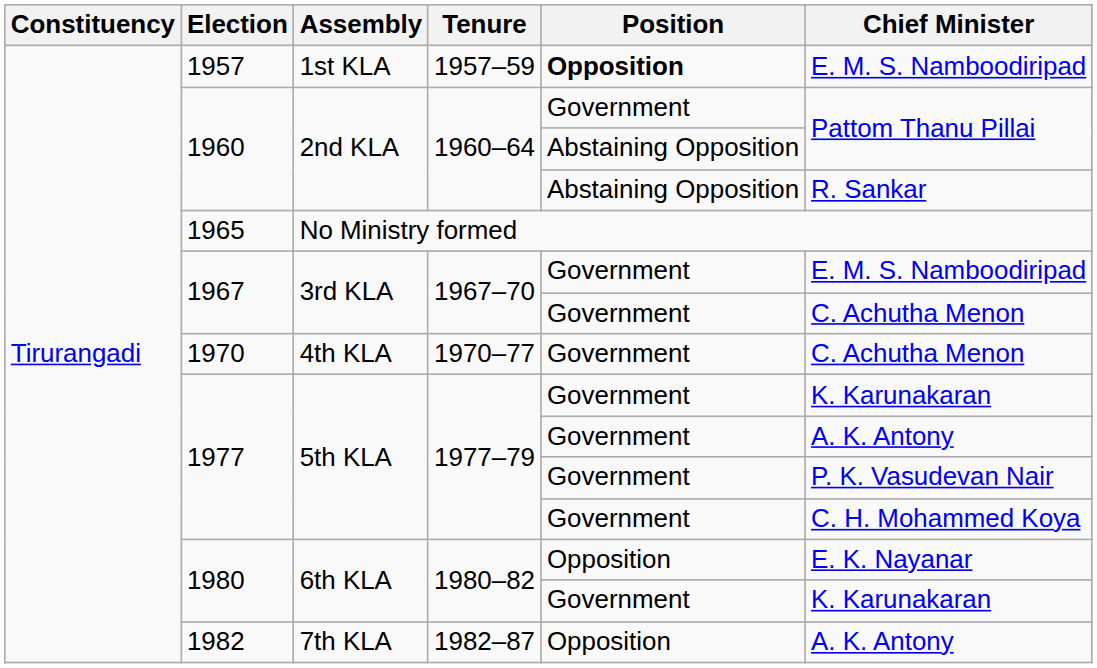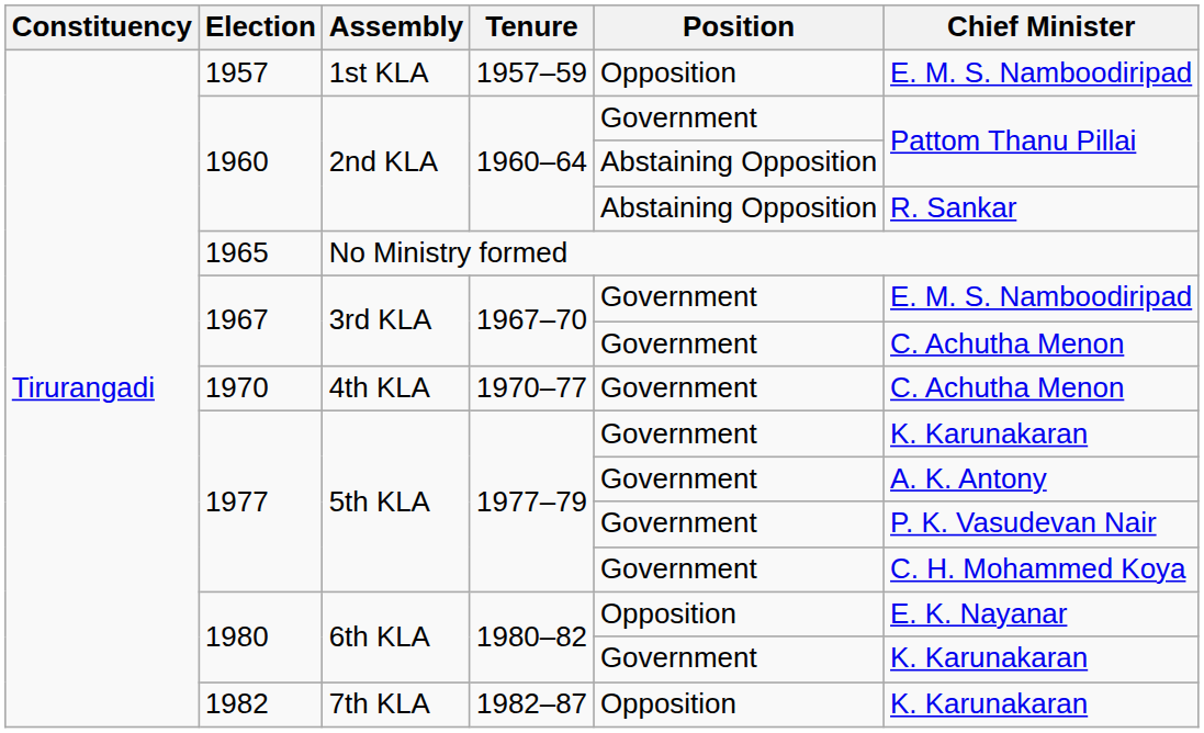1957 | Position: bold -> normal
1982 | Chief Minister: A. K. Antony -> K. Karunakaran
